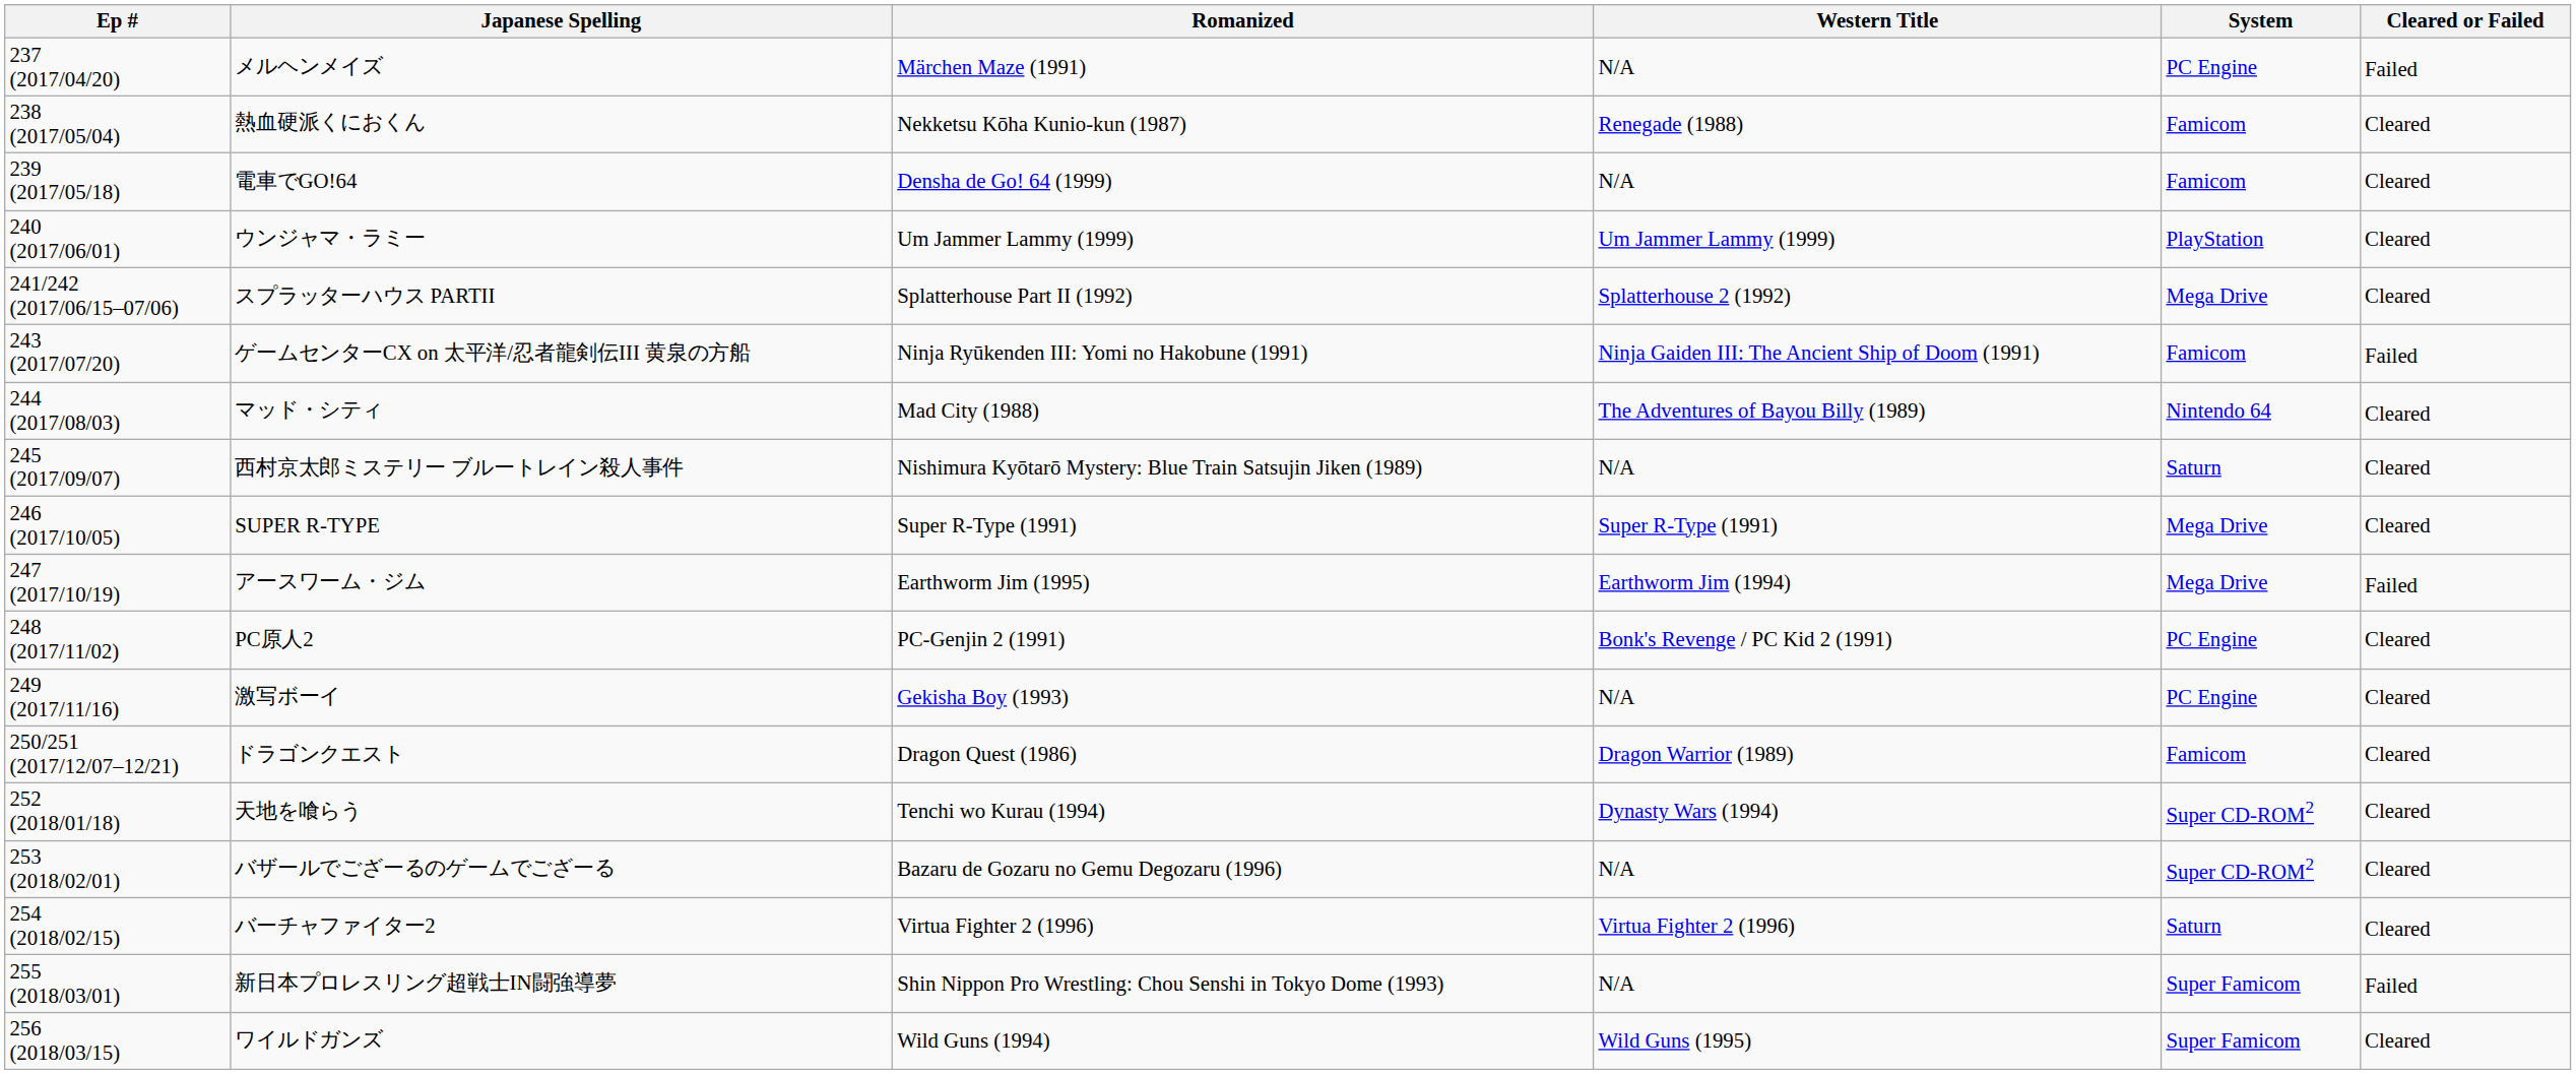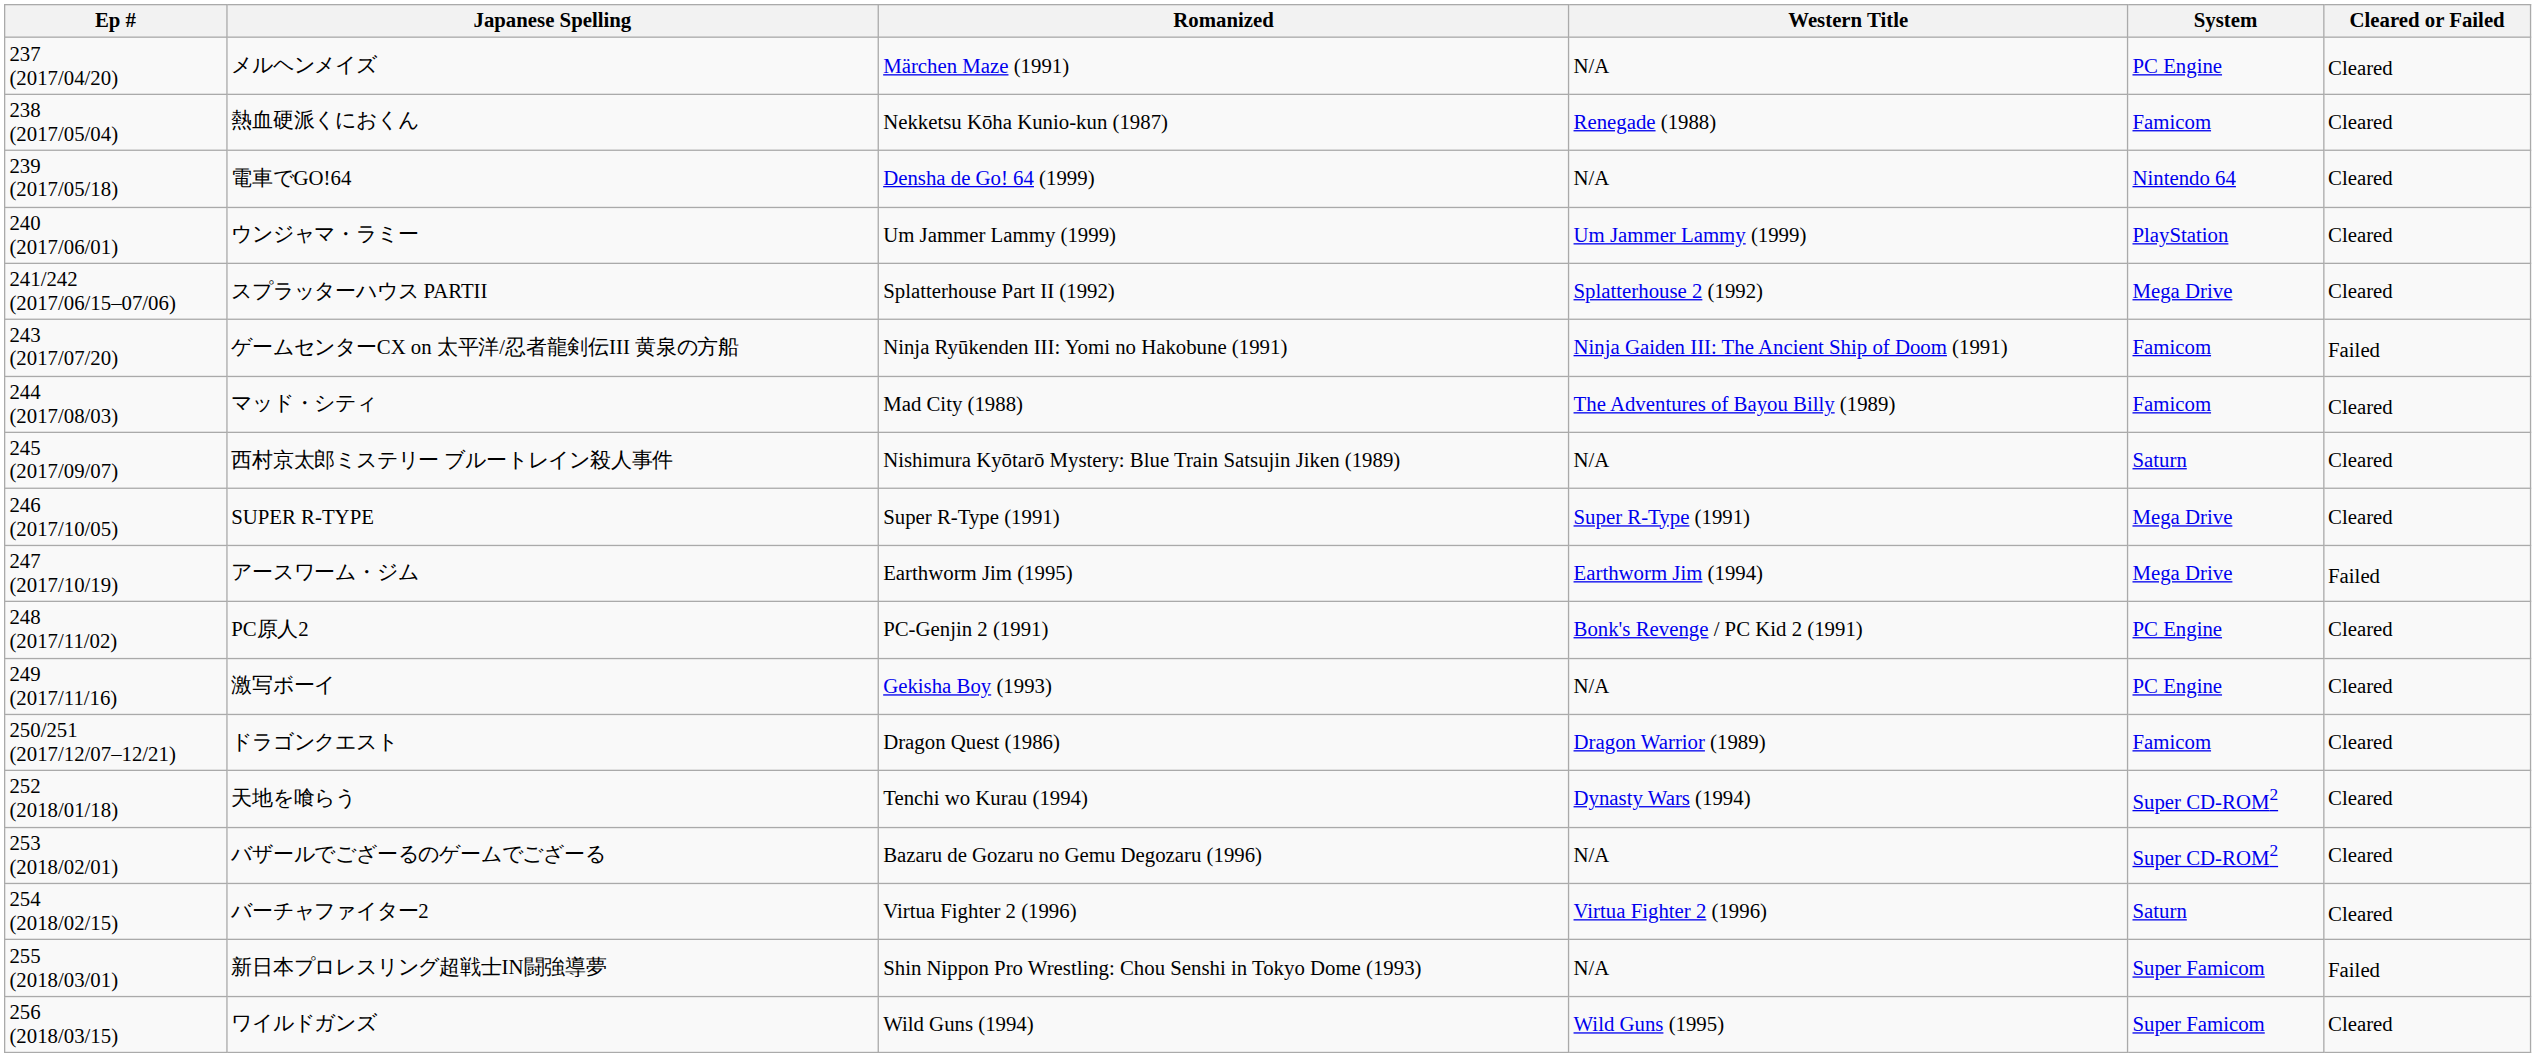メルヘンメイズ | Cleared or Failed: Failed -> Cleared
電車でGO!64 | System: Famicom -> Nintendo 64
マッド・シティ | System: Nintendo 64 -> Famicom
